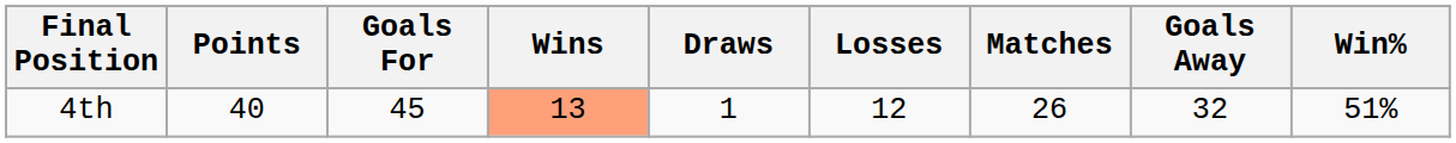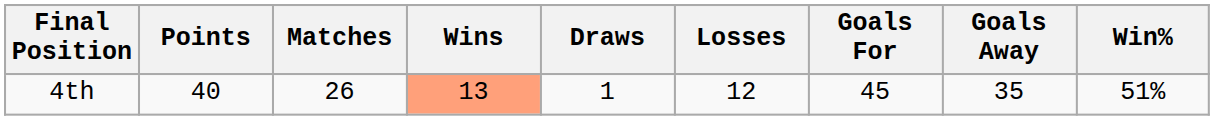columns swapped: Matches <-> Goals For
4th | Goals Away: 32 -> 35
